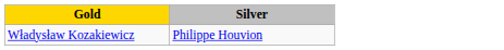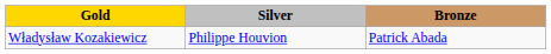+ column: Bronze | Patrick Abada
